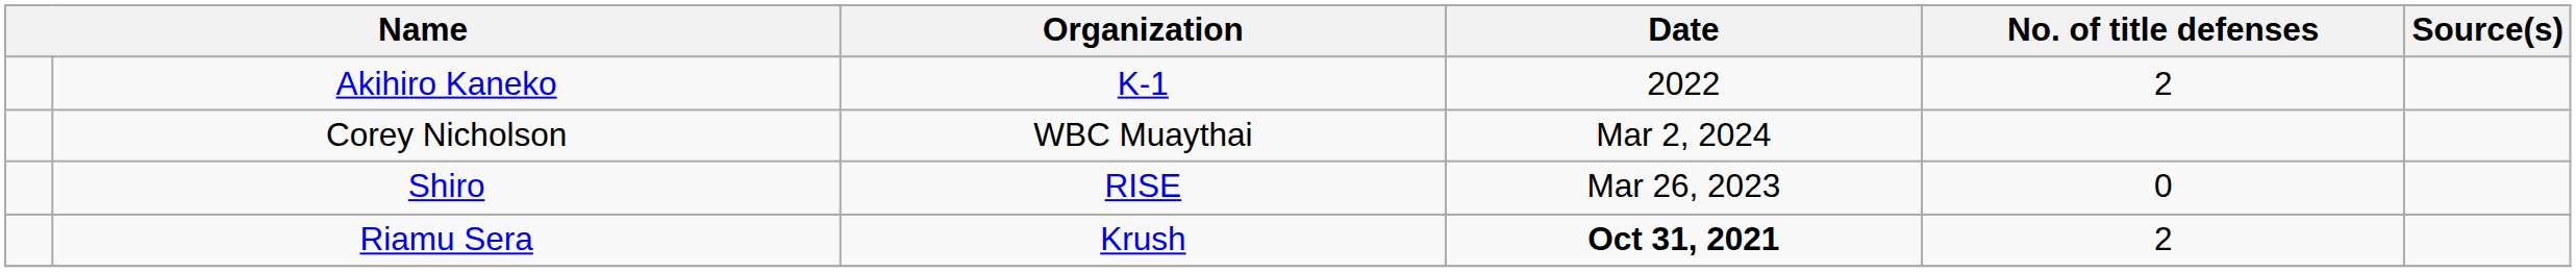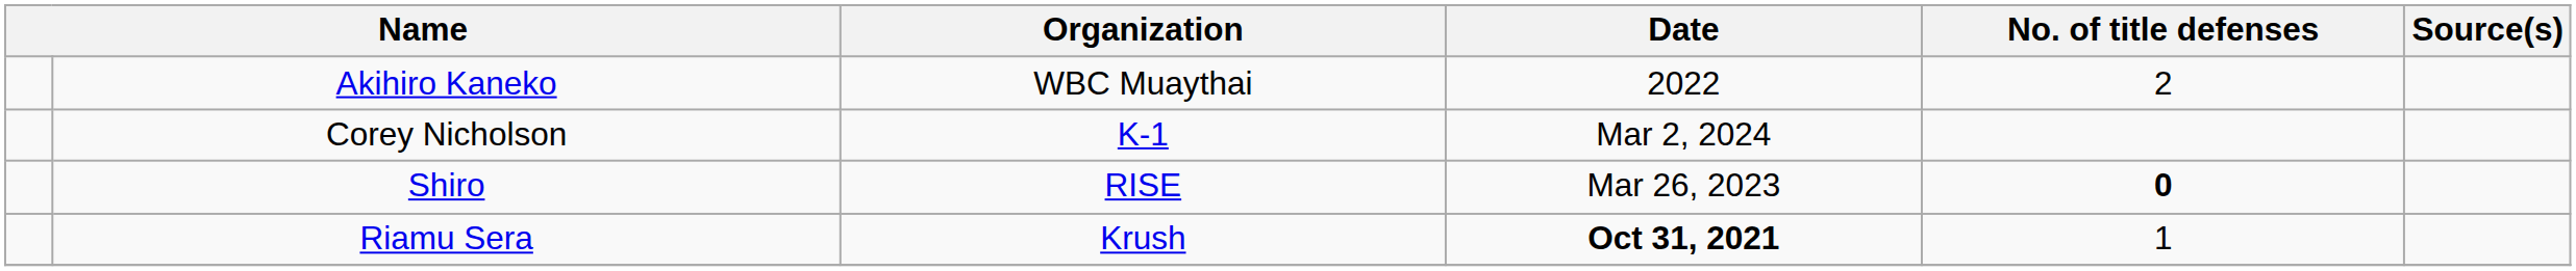Akihiro Kaneko | Organization: K-1 -> WBC Muaythai
Corey Nicholson | Organization: WBC Muaythai -> K-1
Shiro | No. of title defenses: normal -> bold
Riamu Sera | No. of title defenses: 2 -> 1
